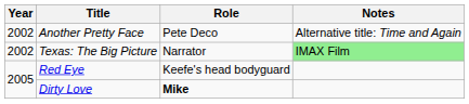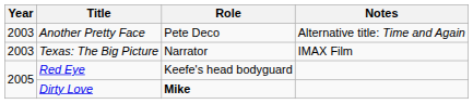Another Pretty Face | Year: 2002 -> 2003
Texas: The Big Picture | Year: 2002 -> 2003
Texas: The Big Picture | Notes: lightgreen background -> no background
